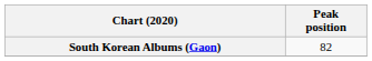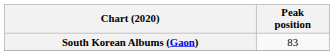South Korean Albums (Gaon) | Peak position: 82 -> 83
